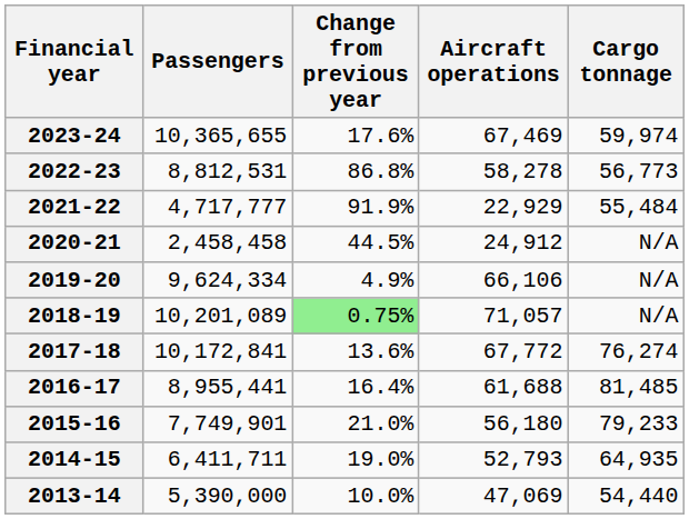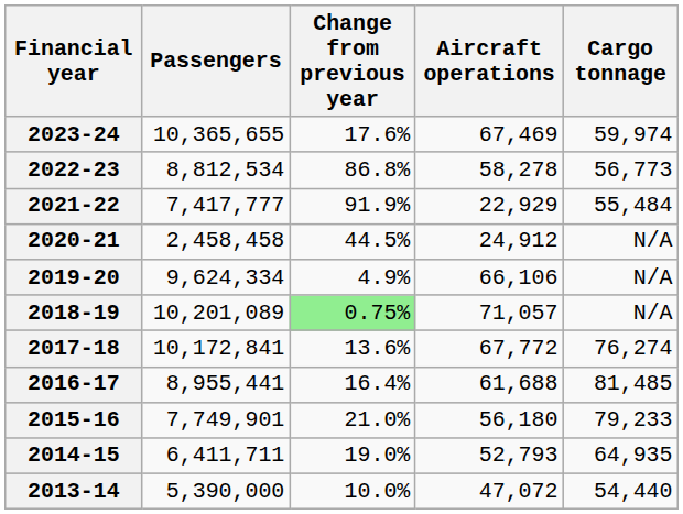2022-23 | Passengers: 8,812,531 -> 8,812,534
2021-22 | Passengers: 4,717,777 -> 7,417,777
2013-14 | Aircraft operations: 47,069 -> 47,072
